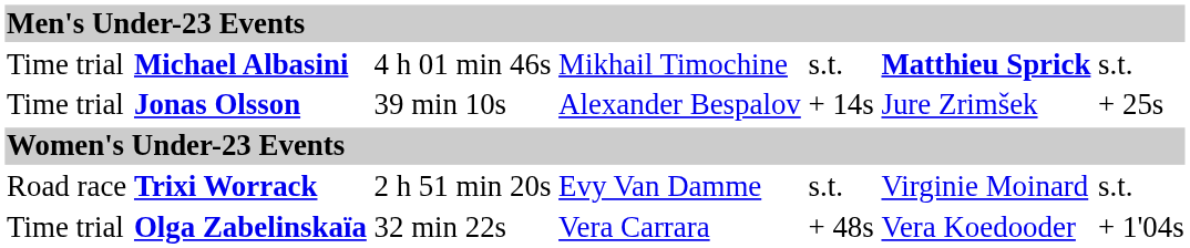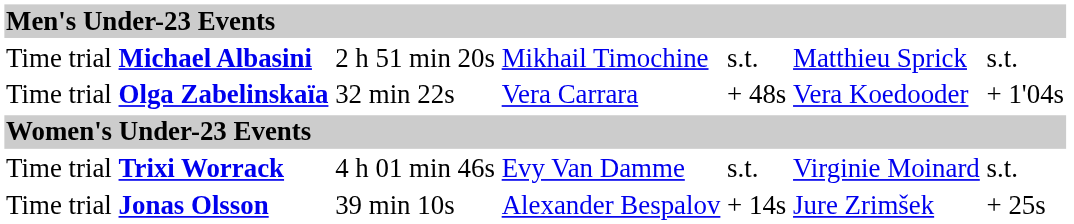Michael Albasini | column 3: 4 h 01 min 46s -> 2 h 51 min 20s
Michael Albasini | column 6: bold -> normal
rows swapped: Jonas Olsson <-> Olga Zabelinskaïa
Trixi Worrack | column 1: Road race -> Time trial
Trixi Worrack | column 3: 2 h 51 min 20s -> 4 h 01 min 46s
